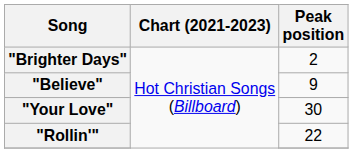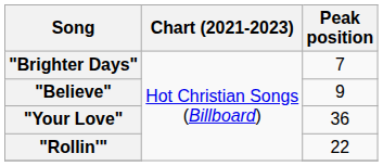"Brighter Days" | Peak position: 2 -> 7
"Your Love" | Peak position: 30 -> 36
